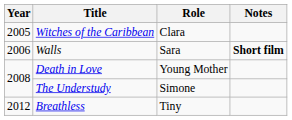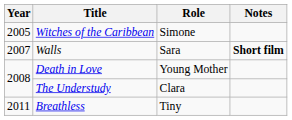Witches of the Caribbean | Role: Clara -> Simone
Walls | Year: 2006 -> 2007
The Understudy | Role: Simone -> Clara
Breathless | Year: 2012 -> 2011
